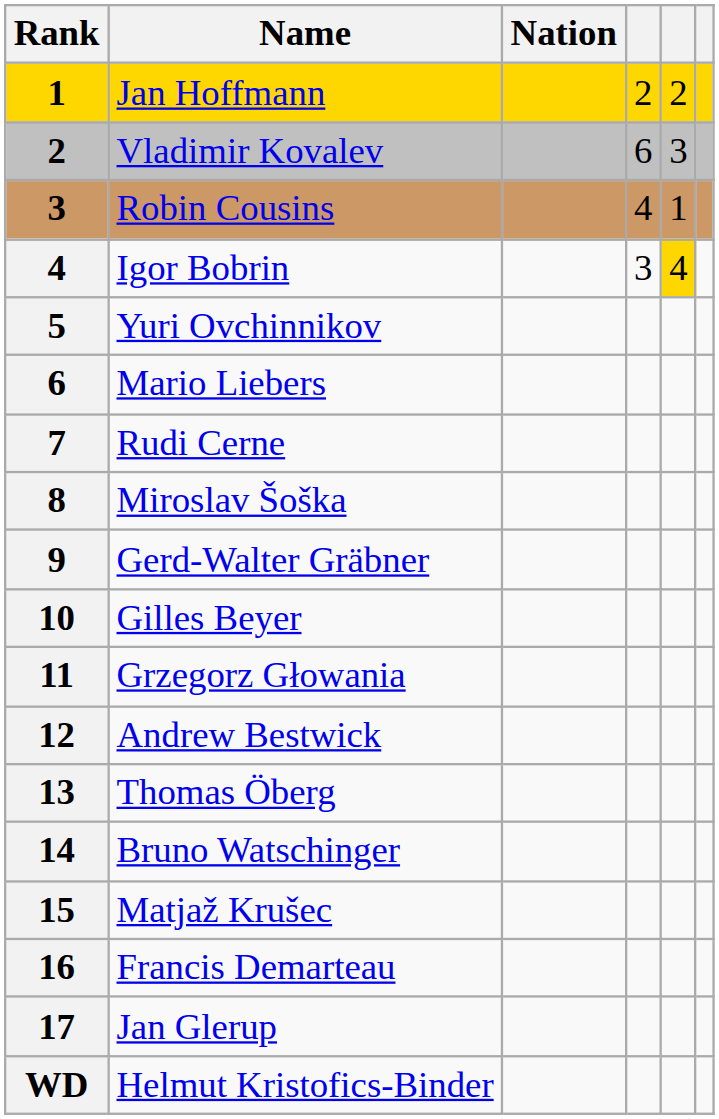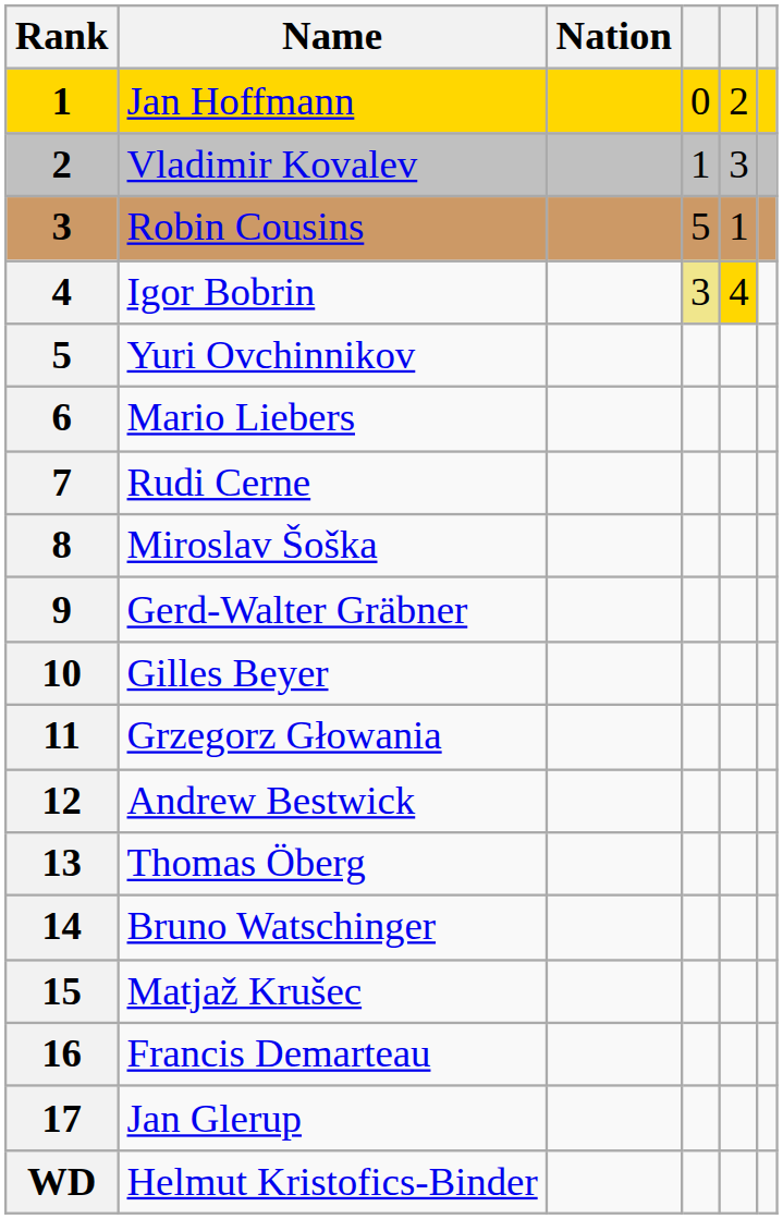Jan Hoffmann | column 4: 2 -> 0
Vladimir Kovalev | column 4: 6 -> 1
Robin Cousins | column 4: 4 -> 5
Igor Bobrin | column 4: no background -> khaki background
